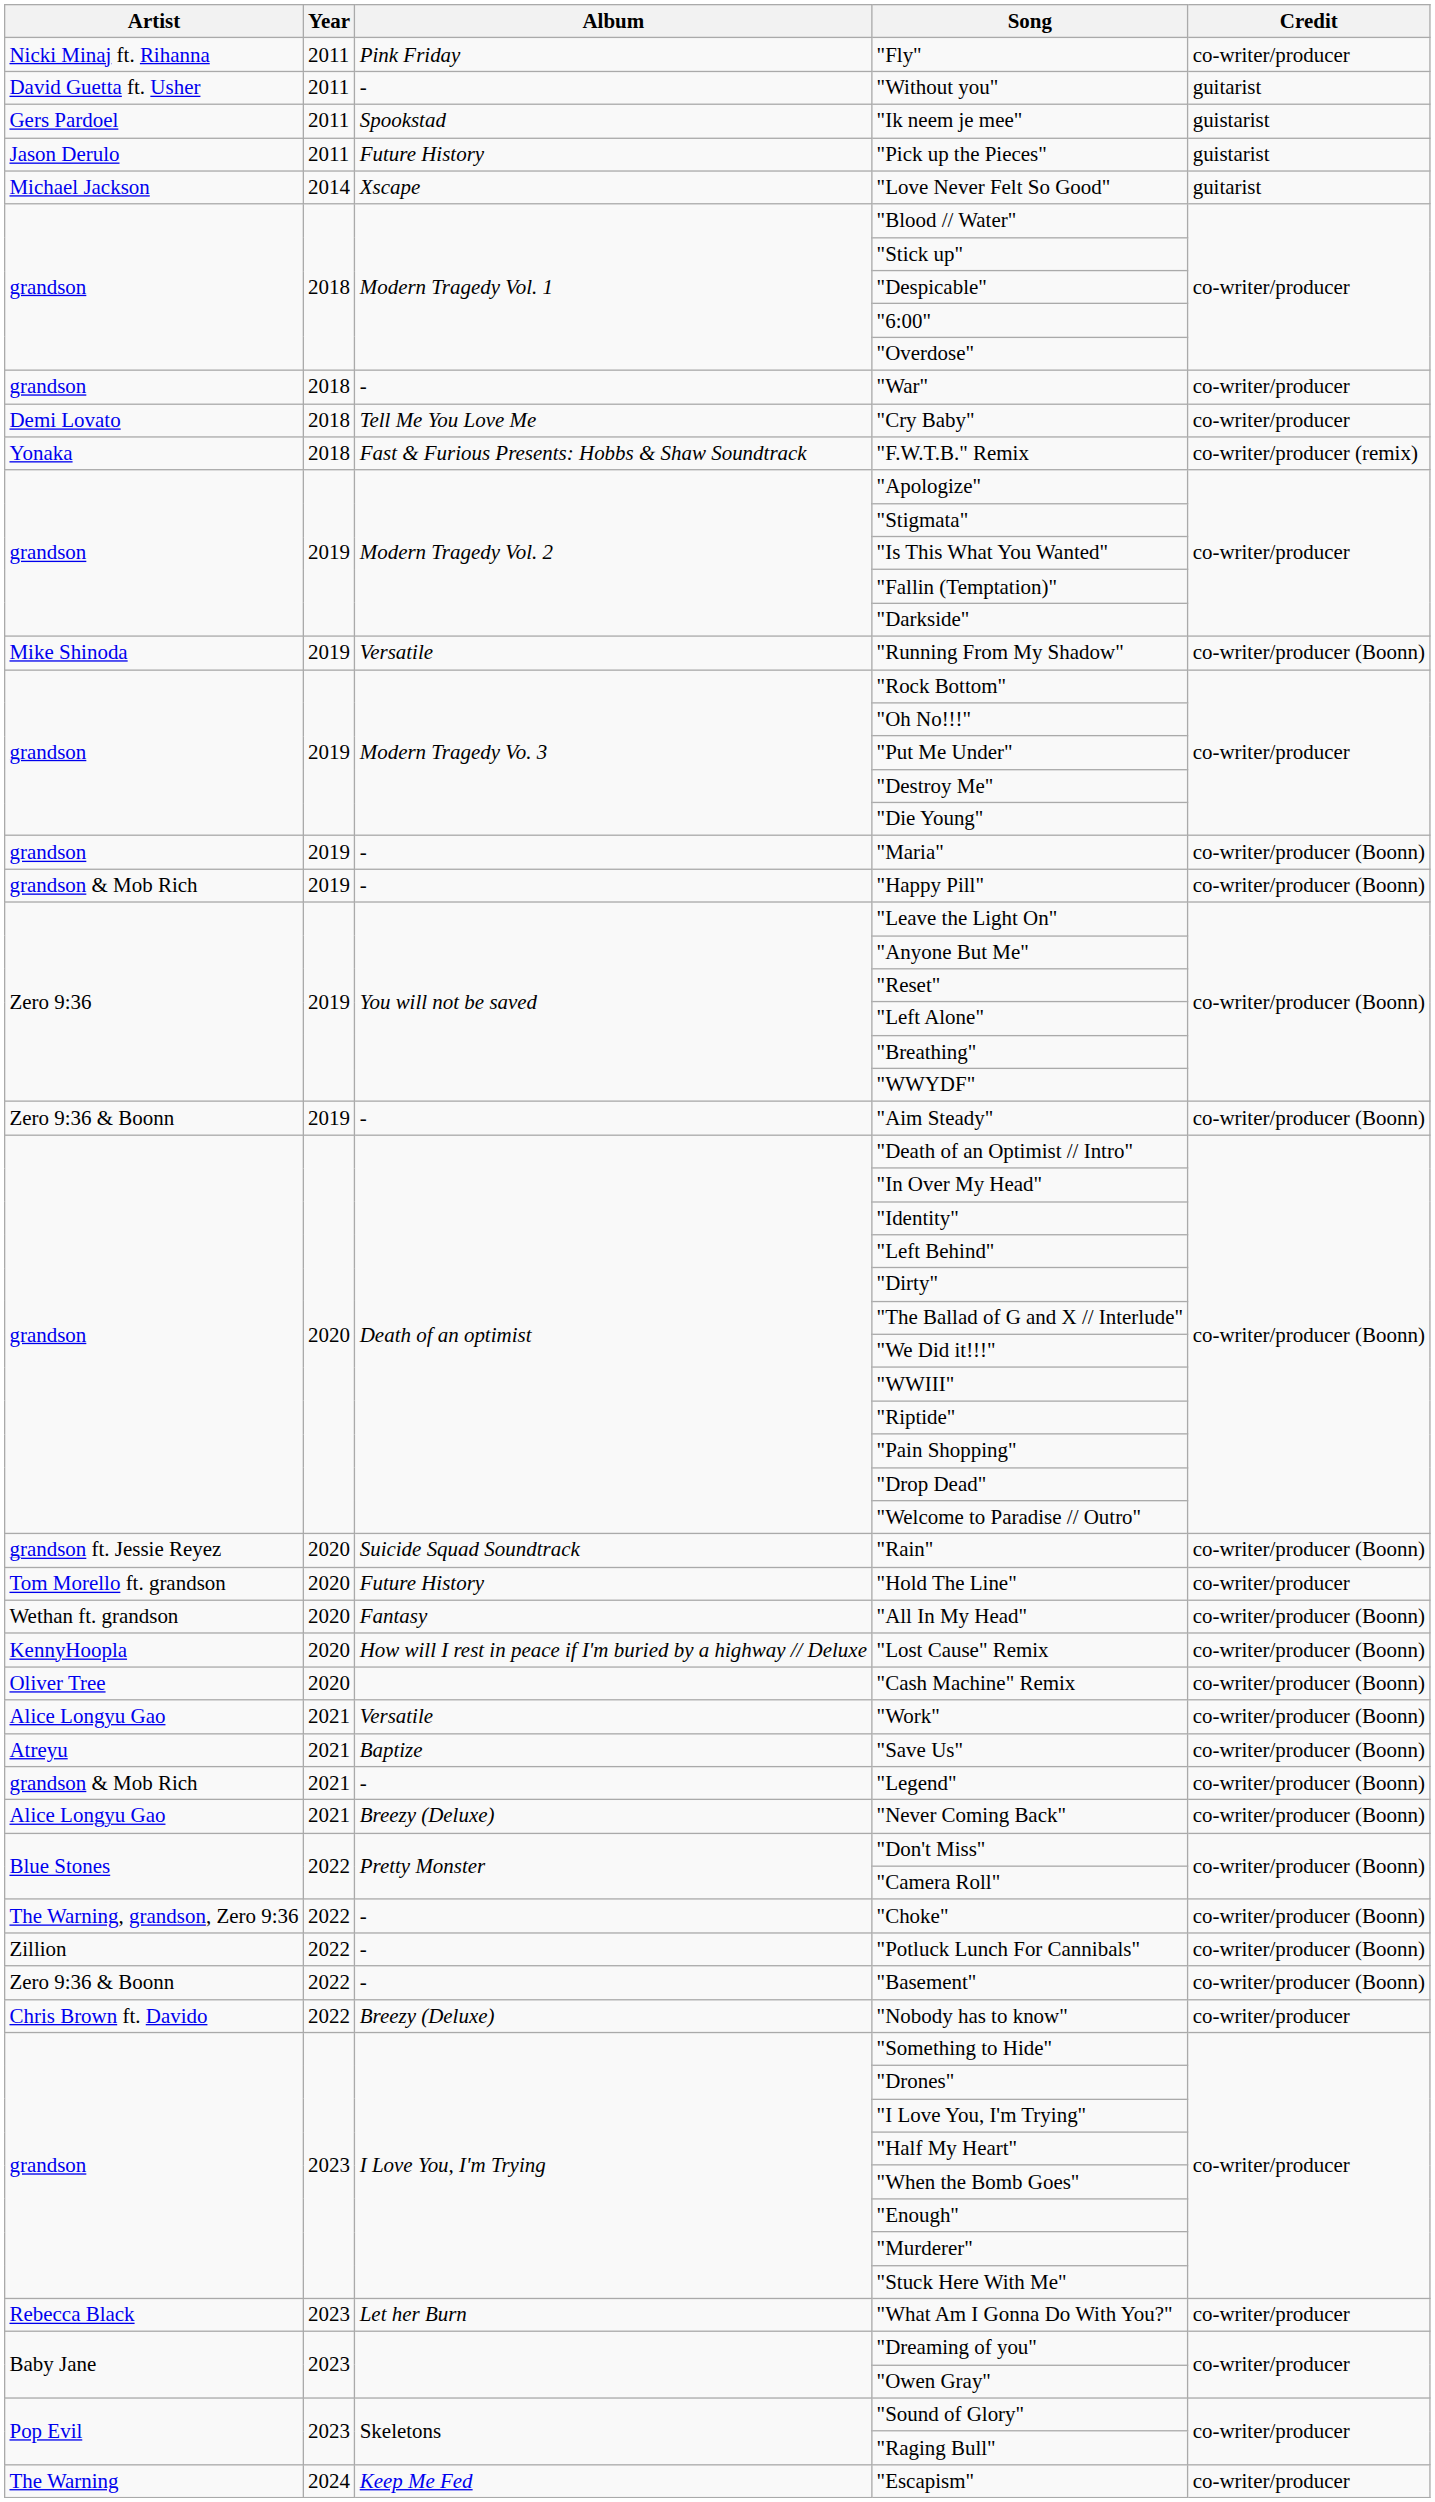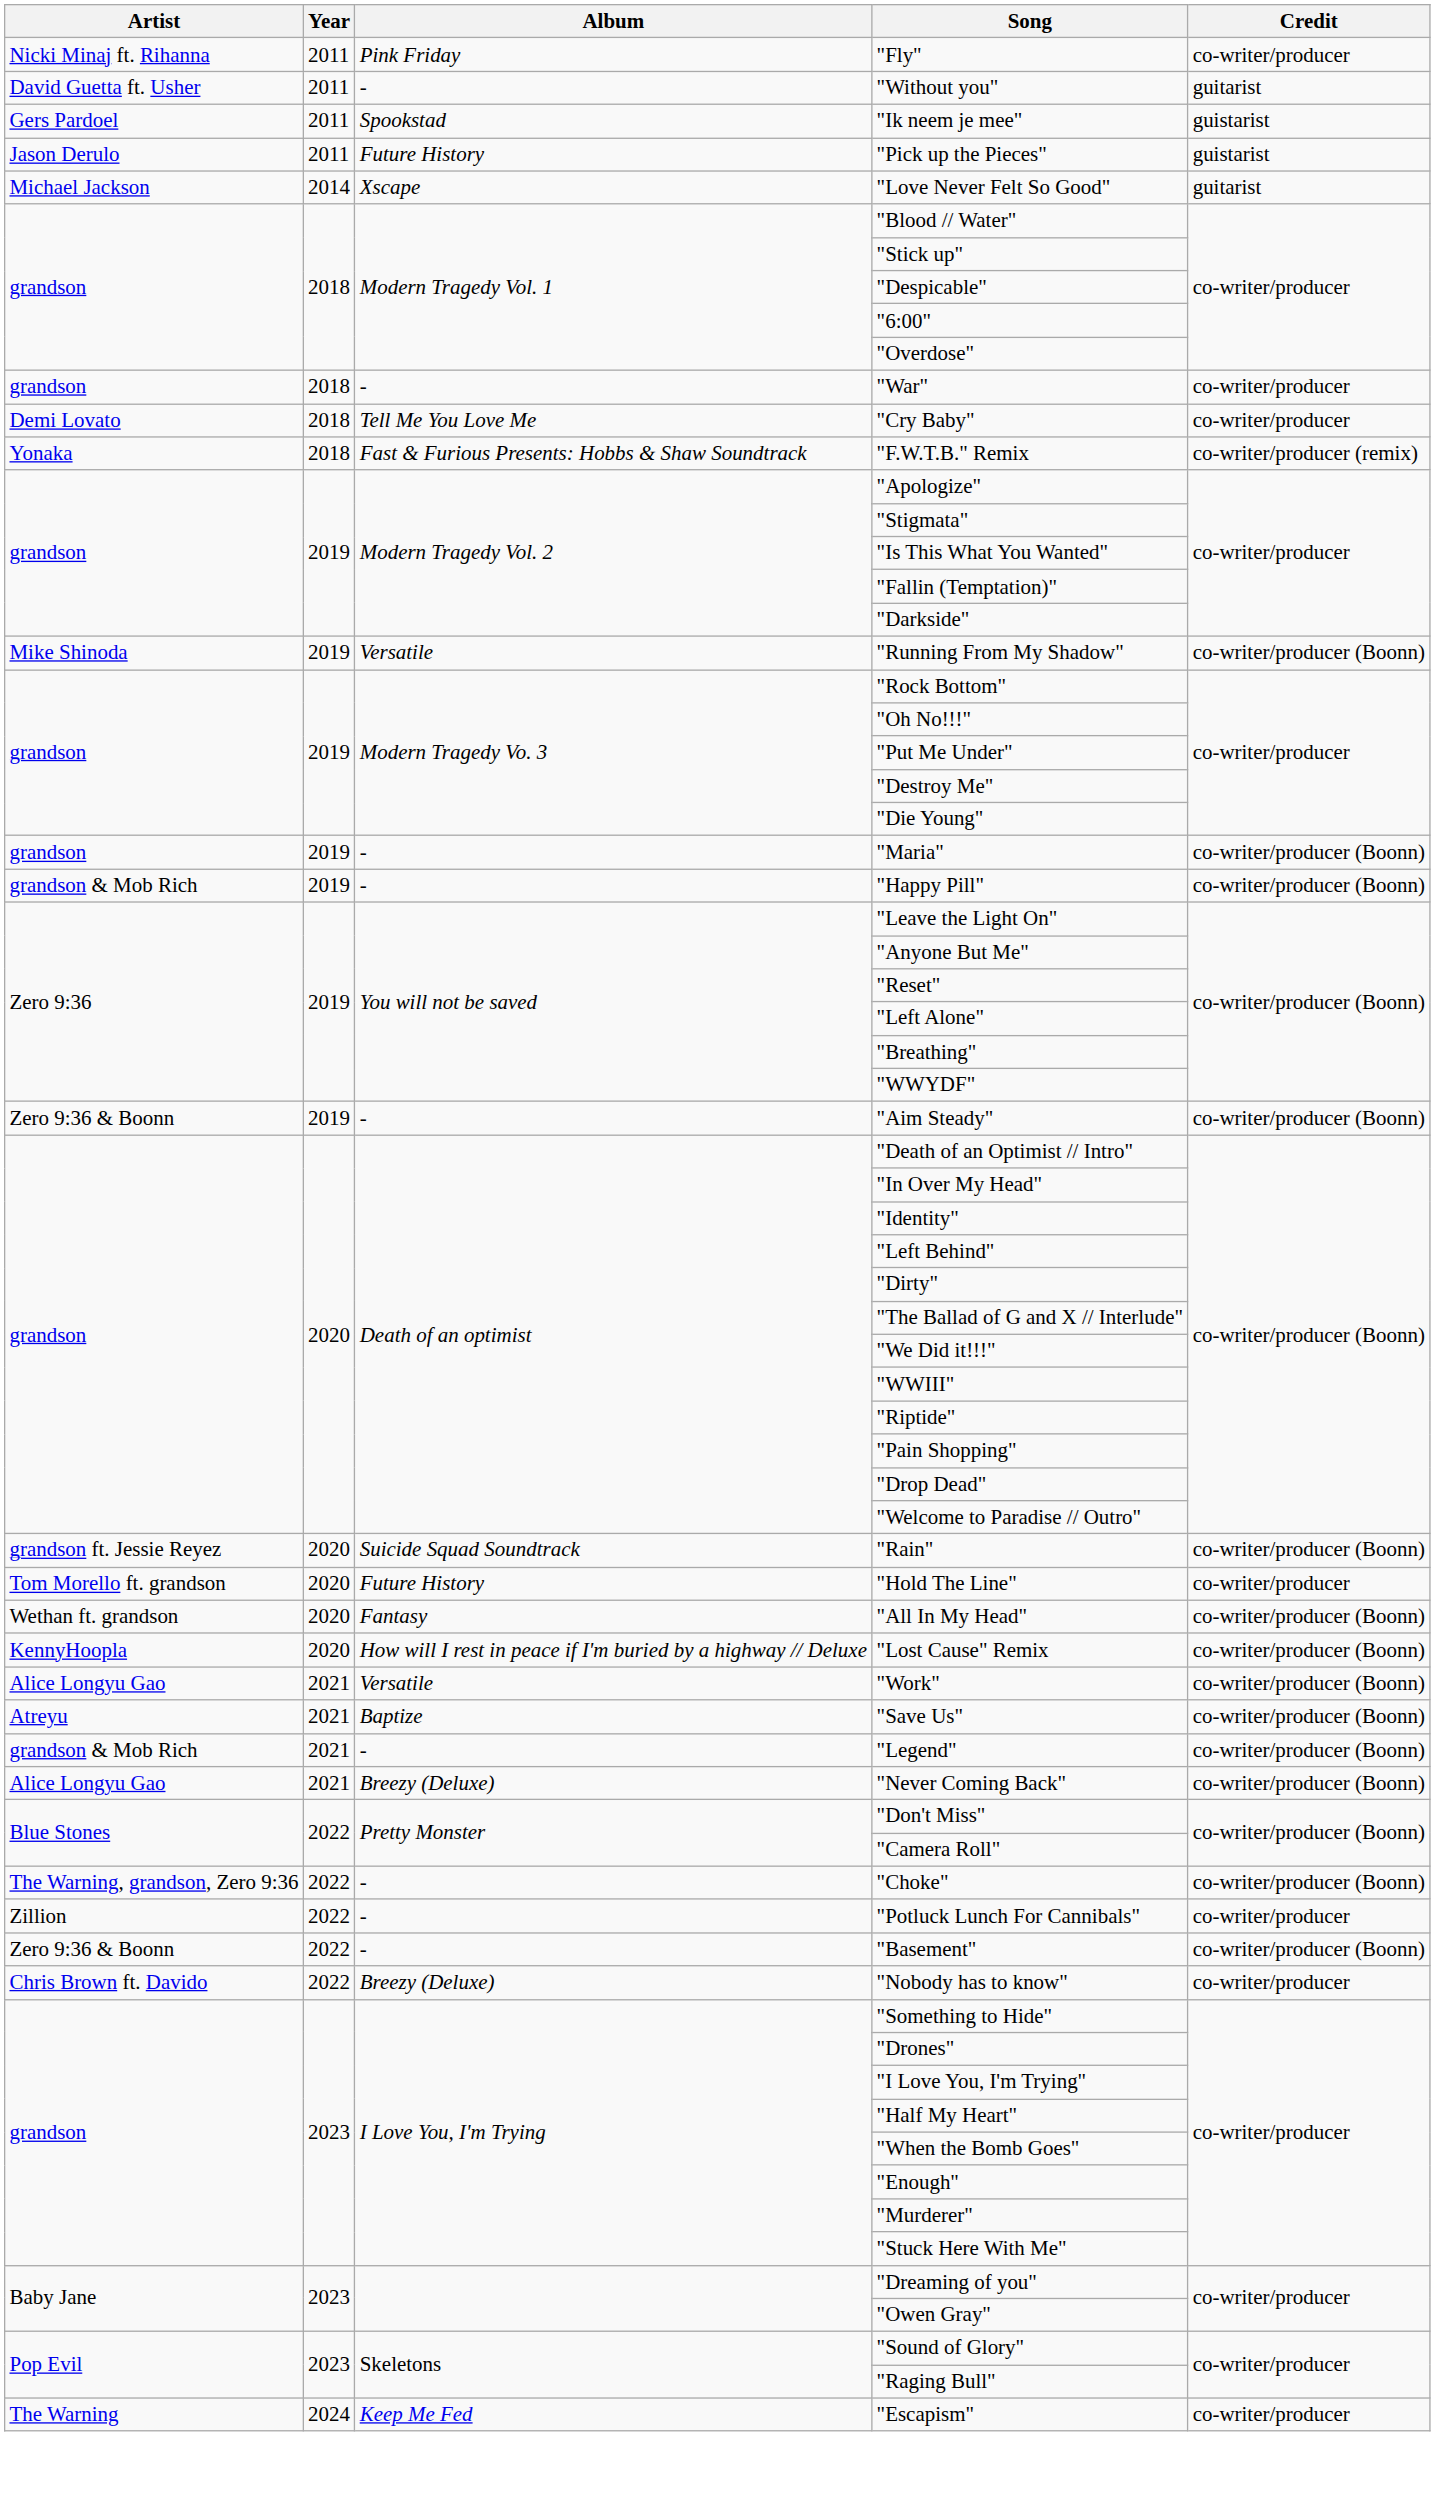- row: Oliver Tree | 2020 | "Cash Machine" Remix | co-writer/producer (Boonn)
"Potluck Lunch For Cannibals" | Credit: co-writer/producer (Boonn) -> co-writer/producer
- row: Rebecca Black | 2023 | Let her Burn | "What Am I Gonna Do With You?" | co-writer/producer
